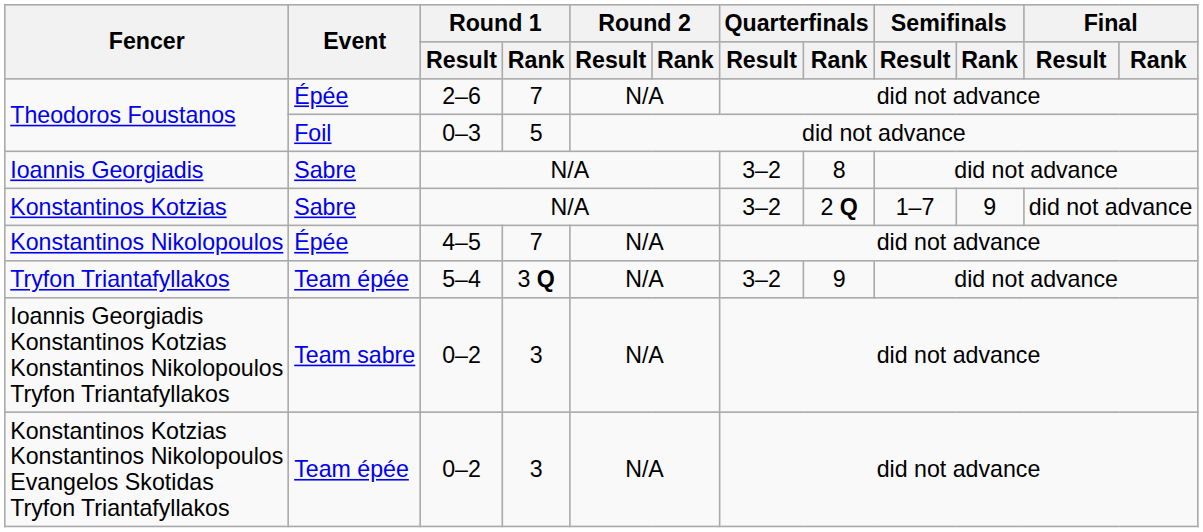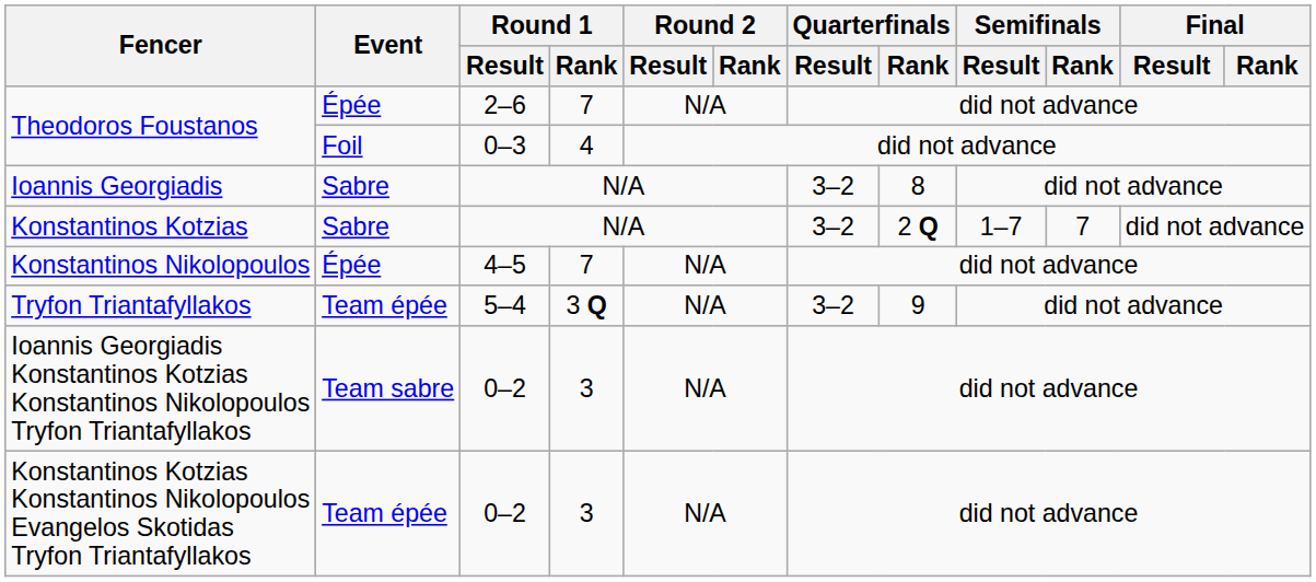Theodoros Foustanos / 0–3 | Round 1 / Rank: 5 -> 4
Konstantinos Kotzias | Semifinals / Rank: 9 -> 7
